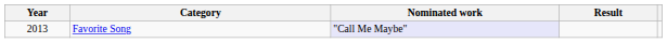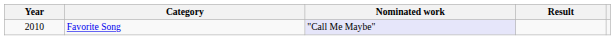Favorite Song | Year: 2013 -> 2010
